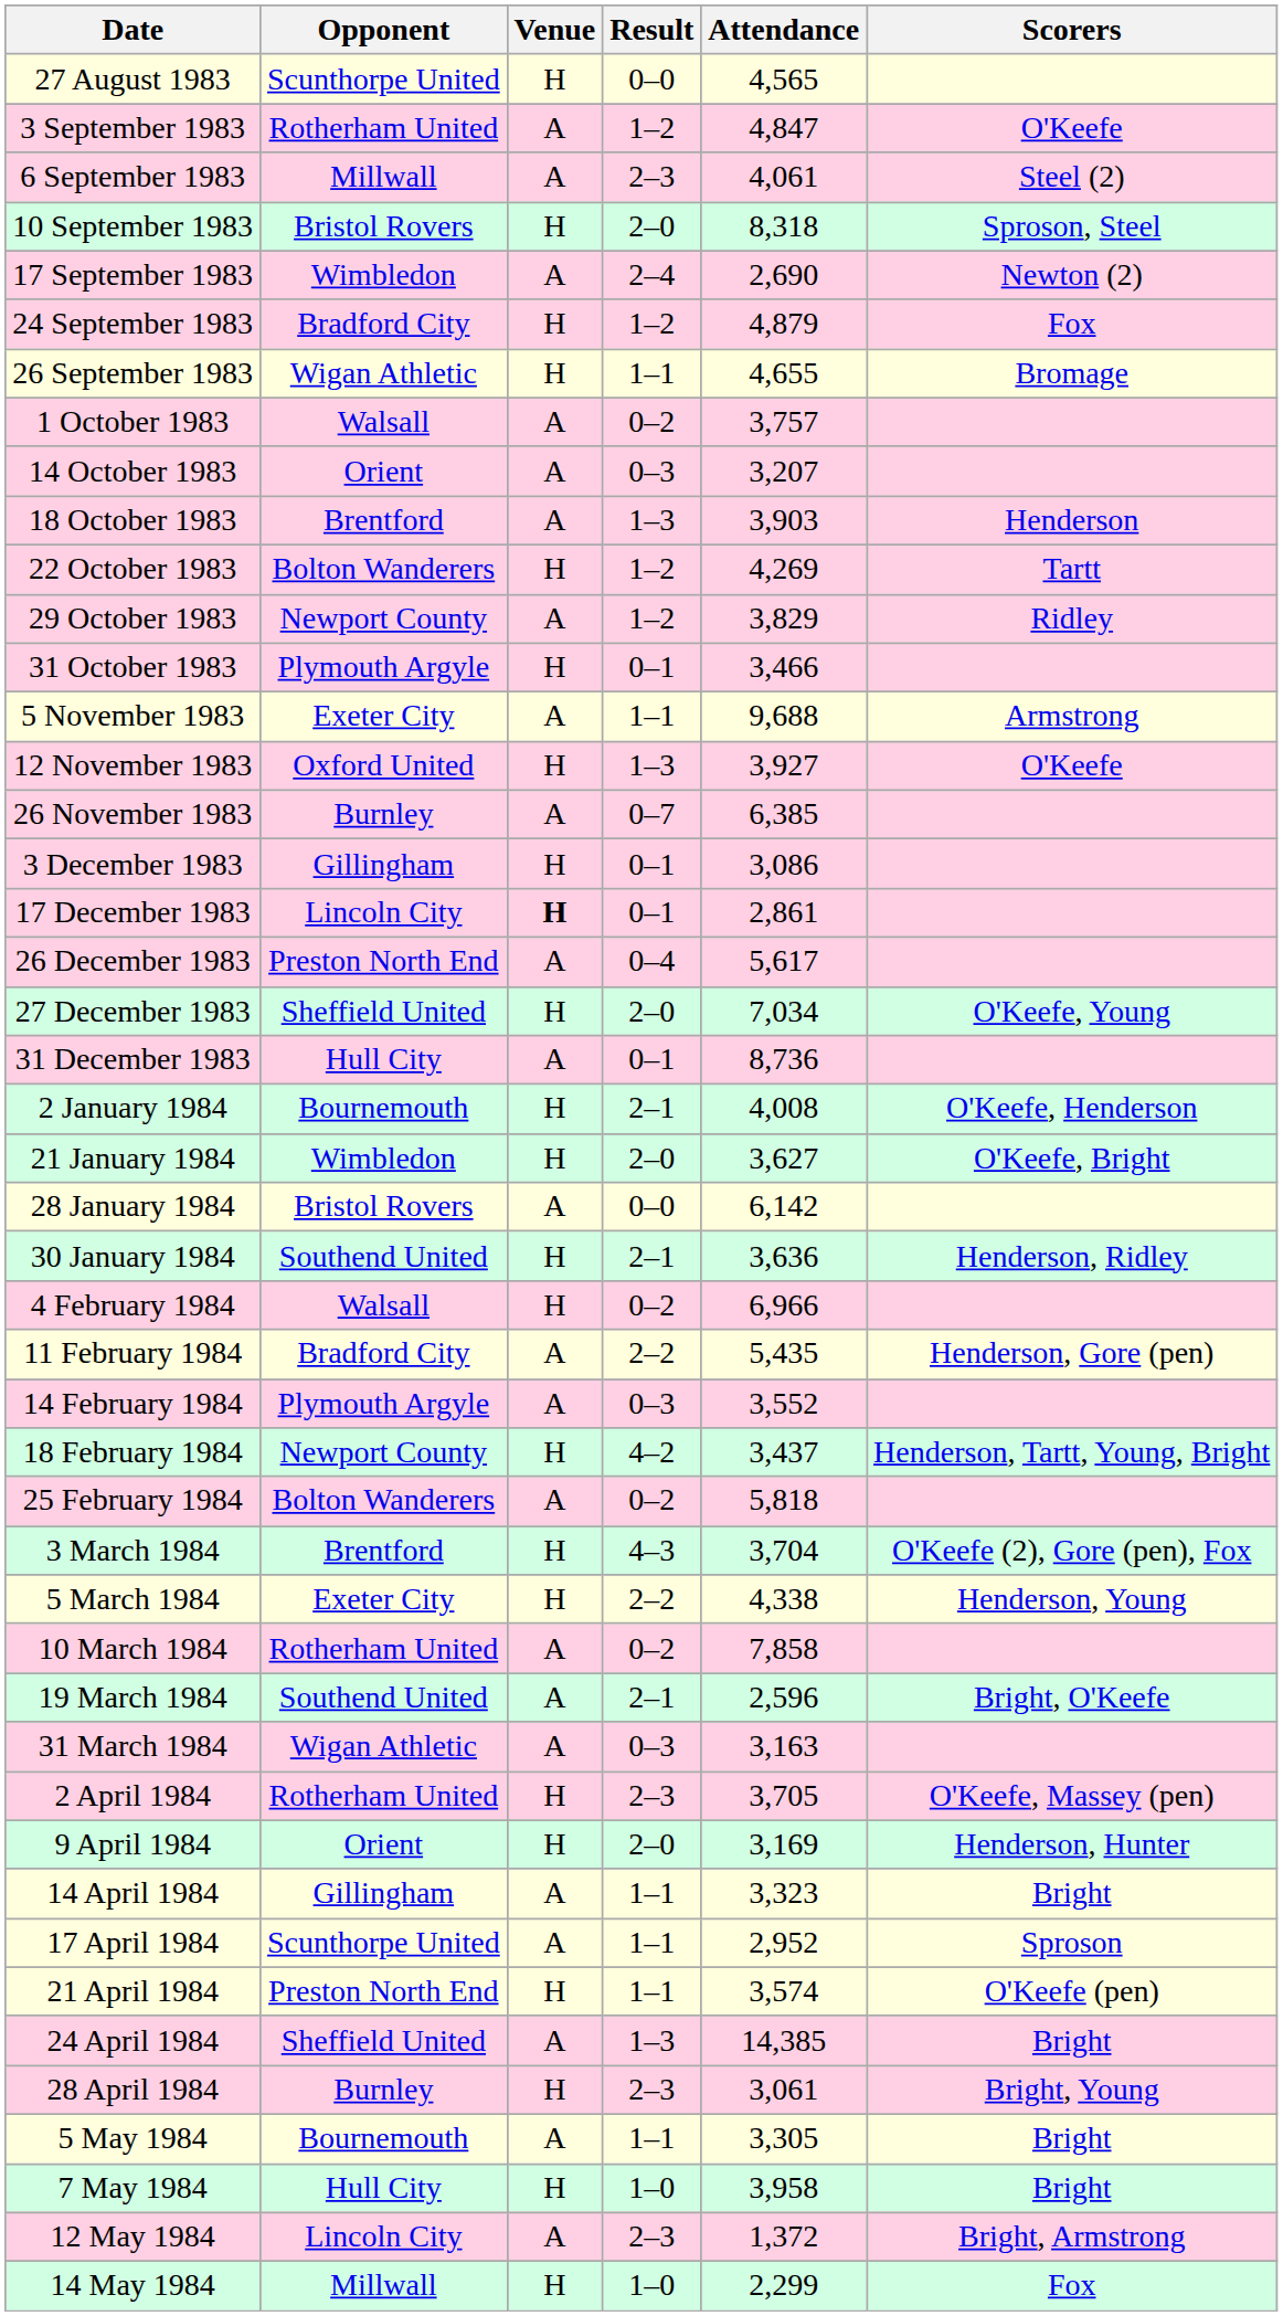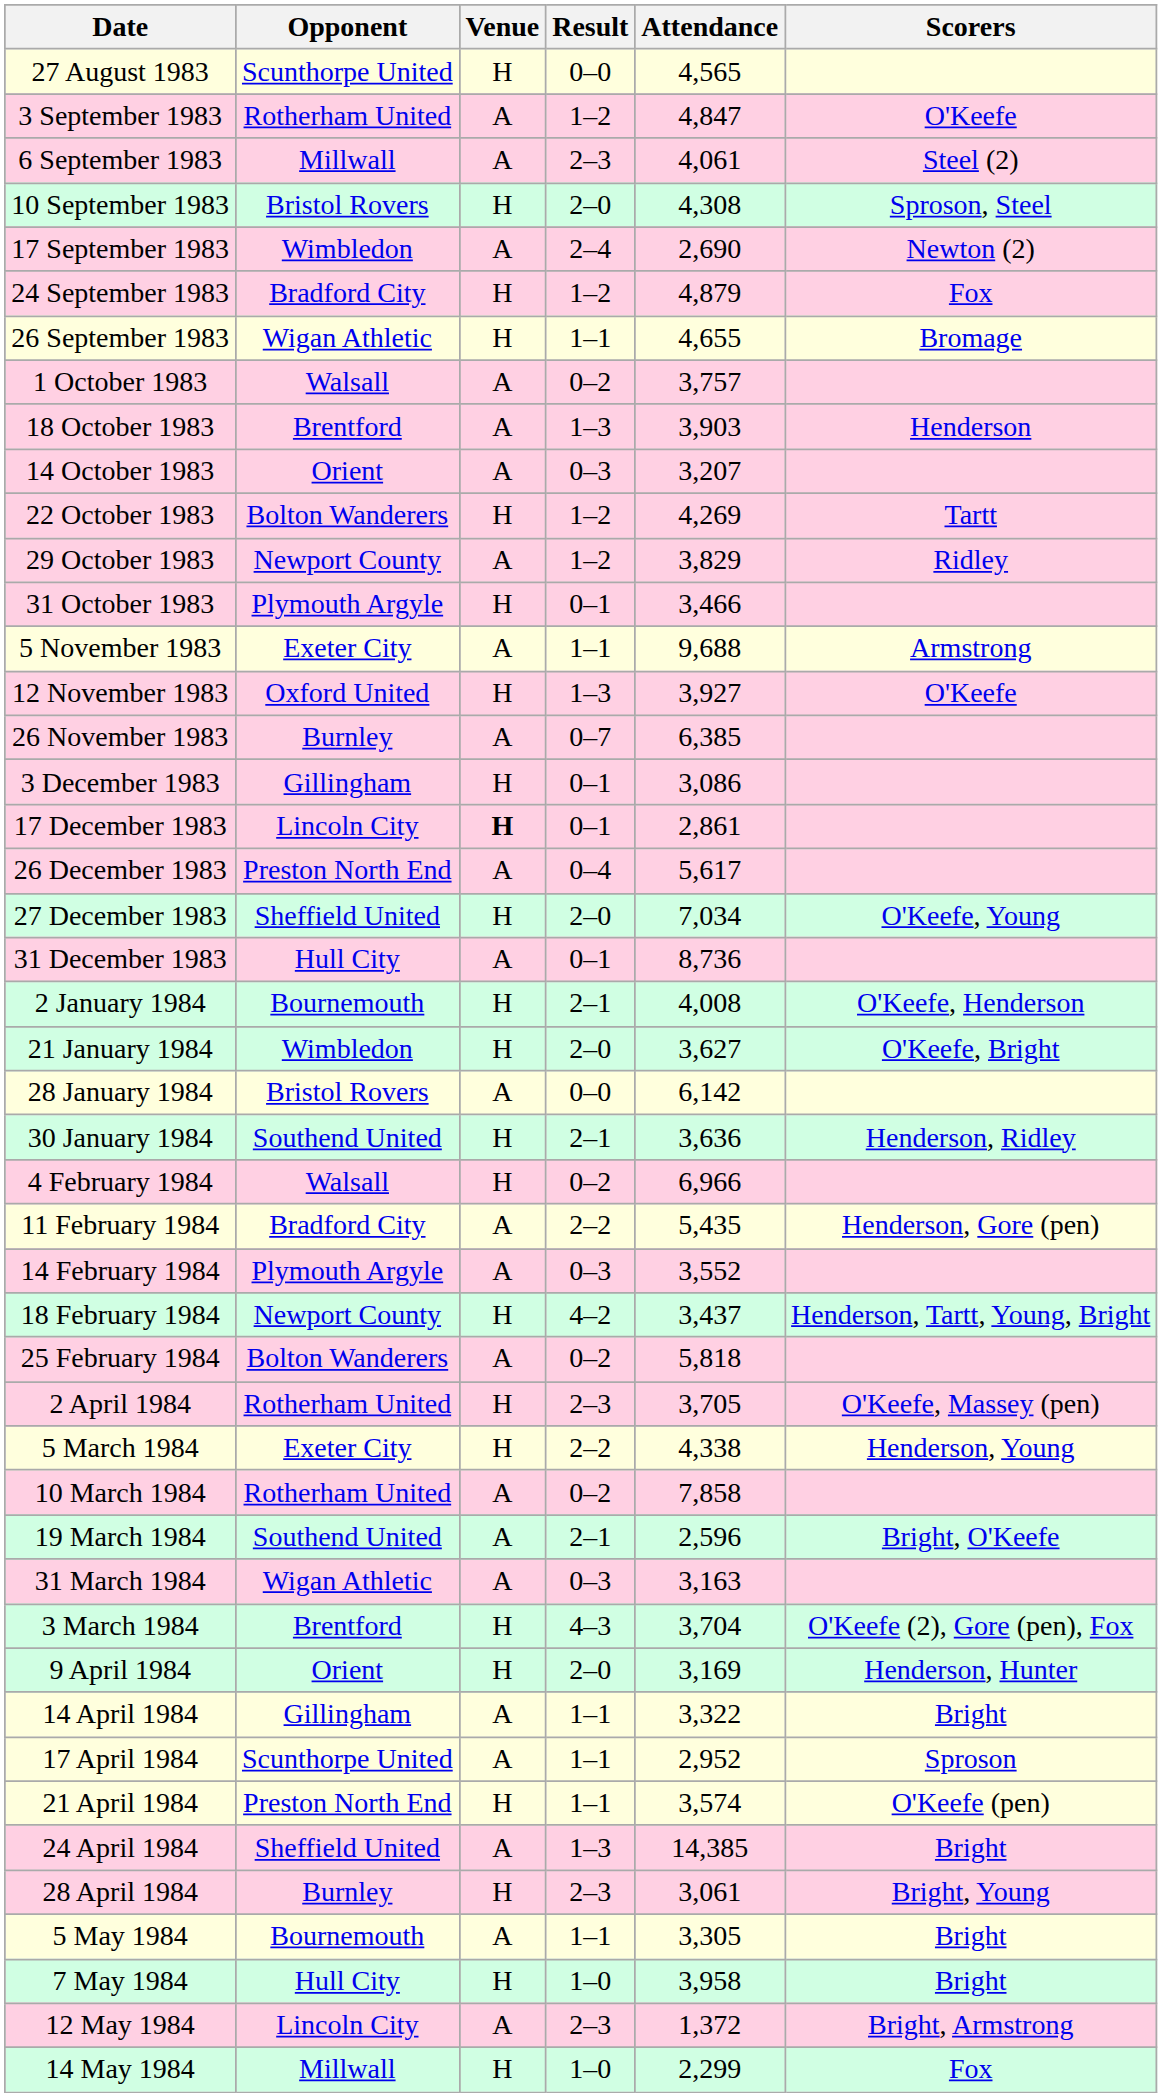10 September 1983 | Attendance: 8,318 -> 4,308
rows swapped: 14 October 1983 <-> 18 October 1983
rows swapped: 3 March 1984 <-> 2 April 1984
14 April 1984 | Attendance: 3,323 -> 3,322
